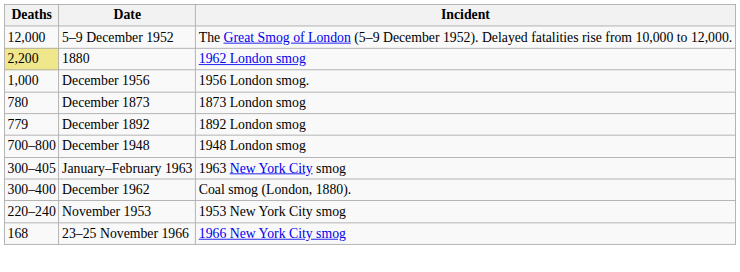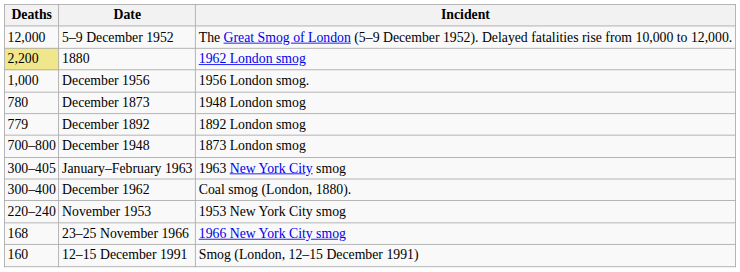December 1873 | Incident: 1873 London smog -> 1948 London smog
December 1948 | Incident: 1948 London smog -> 1873 London smog
+ row: 160 | 12–15 December 1991 | Smog (London, 12–15 December 1991)
